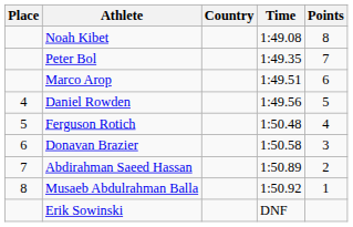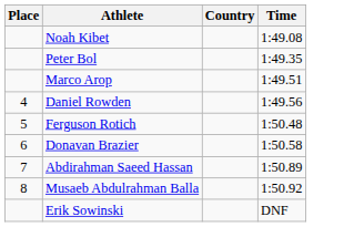- column: Points | 8 | 7 | 6 | 5 | 4 | 3 | 2 | 1
